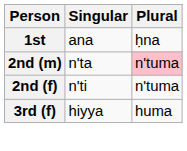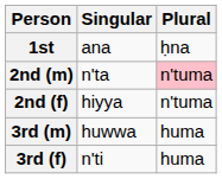2nd (f) | Singular: n'ti -> hiyya
+ row: 3rd (m) | huwwa | huma
3rd (f) | Singular: hiyya -> n'ti
